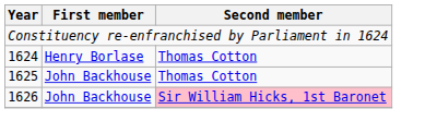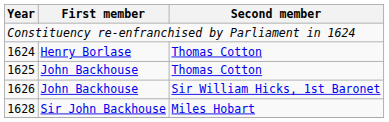1626 | Second member: pink background -> no background
+ row: 1628 | Sir John Backhouse | Miles Hobart
